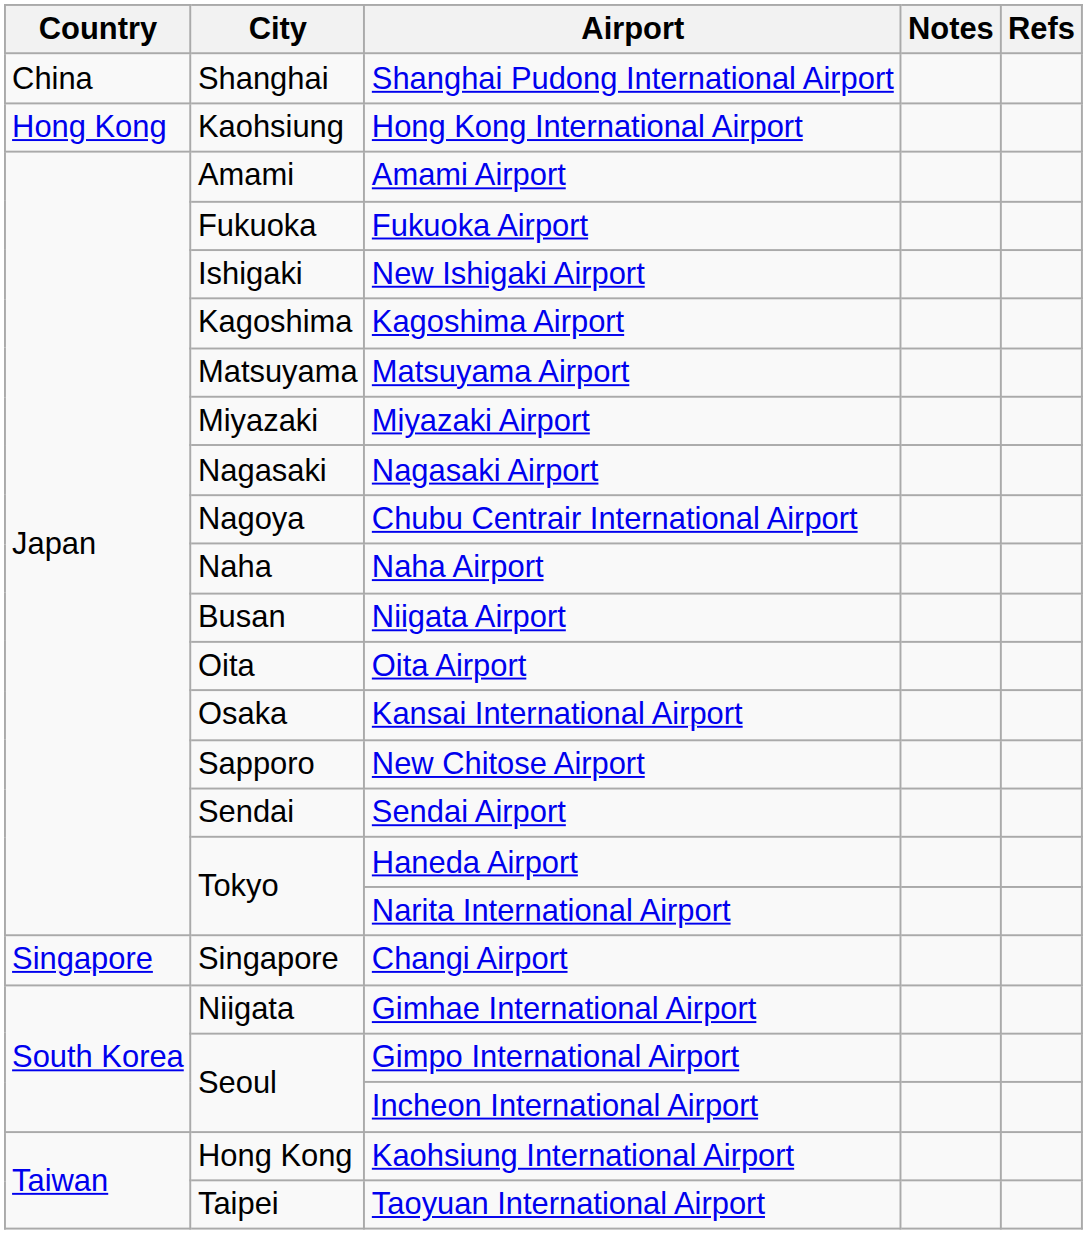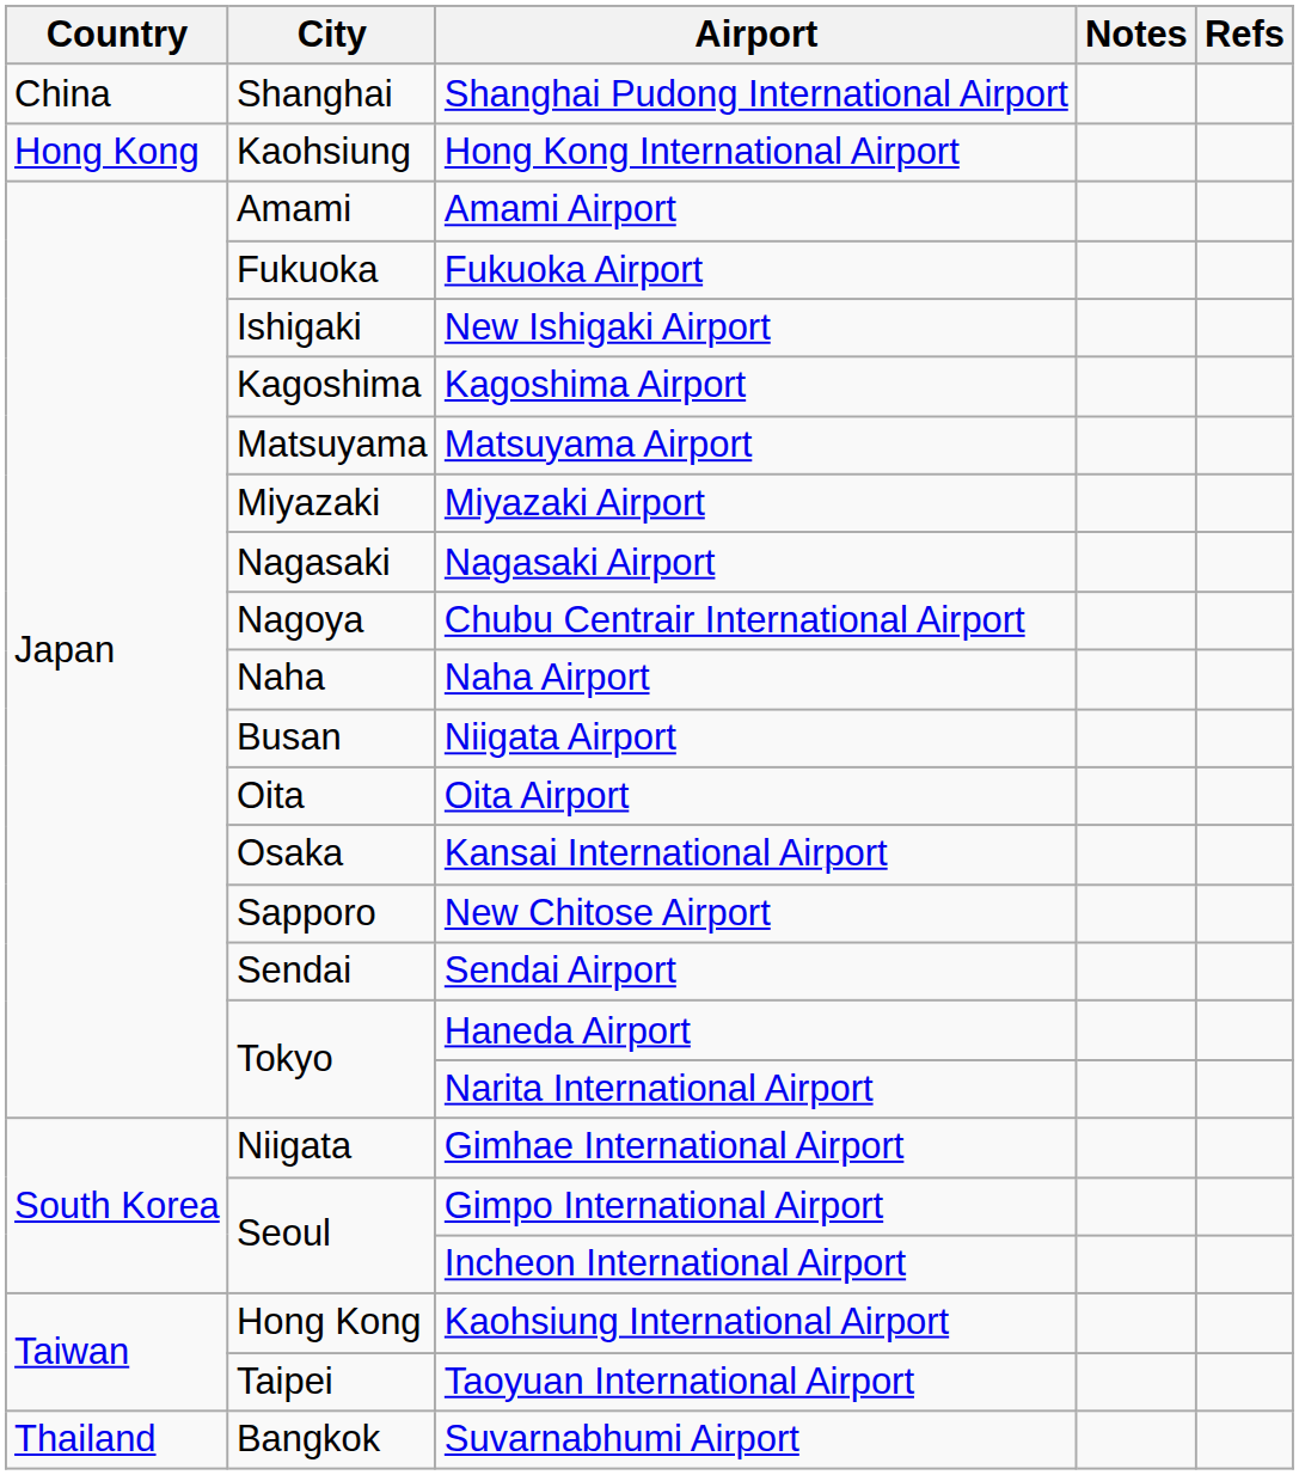- row: Singapore | Singapore | Changi Airport
+ row: Thailand | Bangkok | Suvarnabhumi Airport
